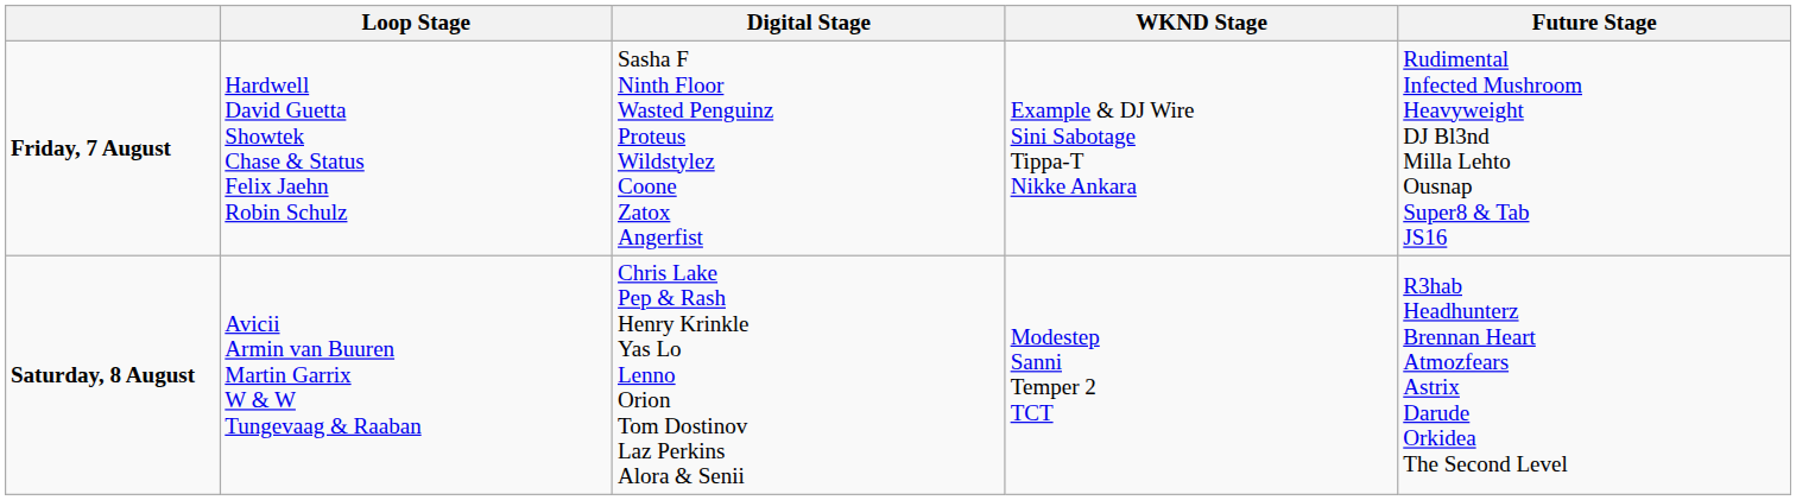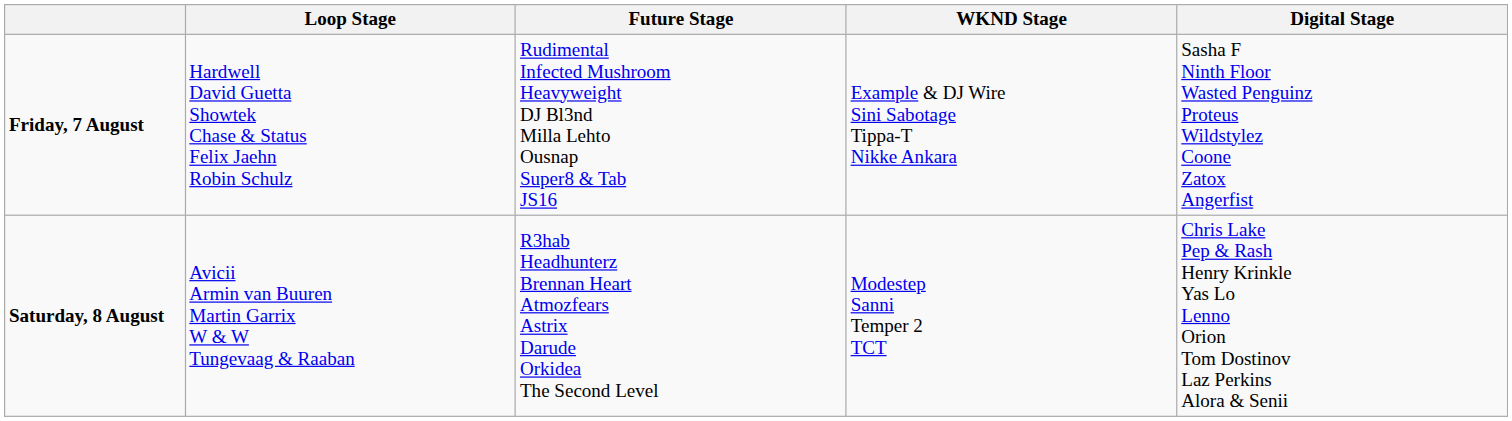columns swapped: Future Stage <-> Digital Stage
